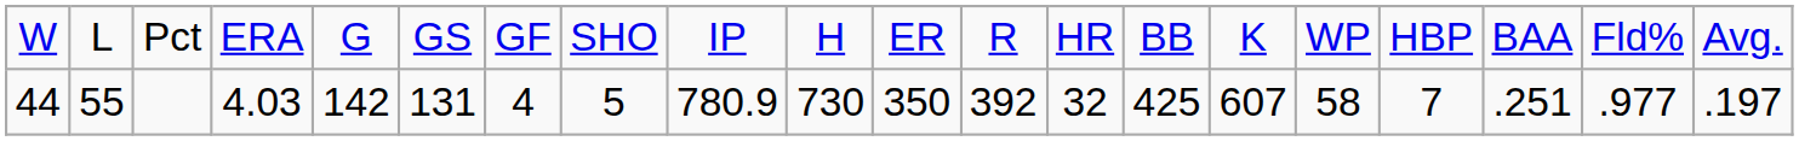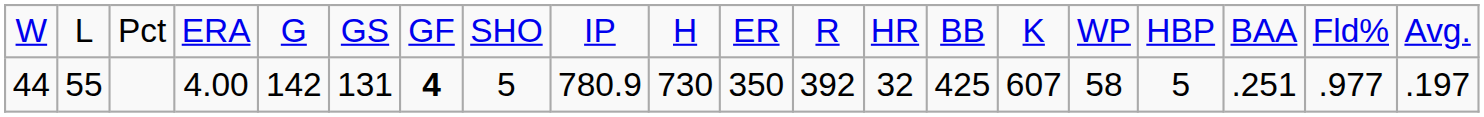44 | column 4: 4.03 -> 4.00
44 | column 7: normal -> bold
44 | column 17: 7 -> 5
